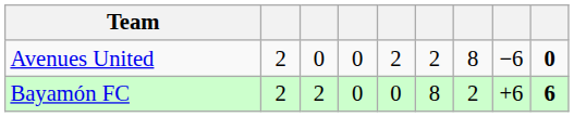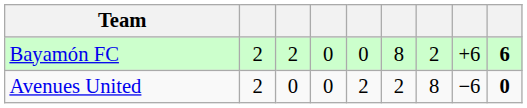rows swapped: Bayamón FC <-> Avenues United
